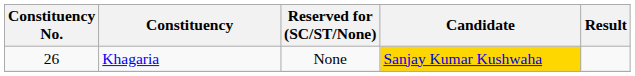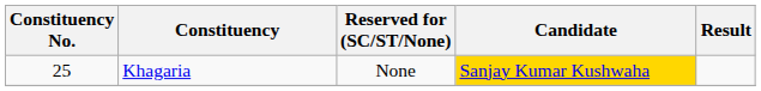Khagaria | Constituency No.: 26 -> 25
